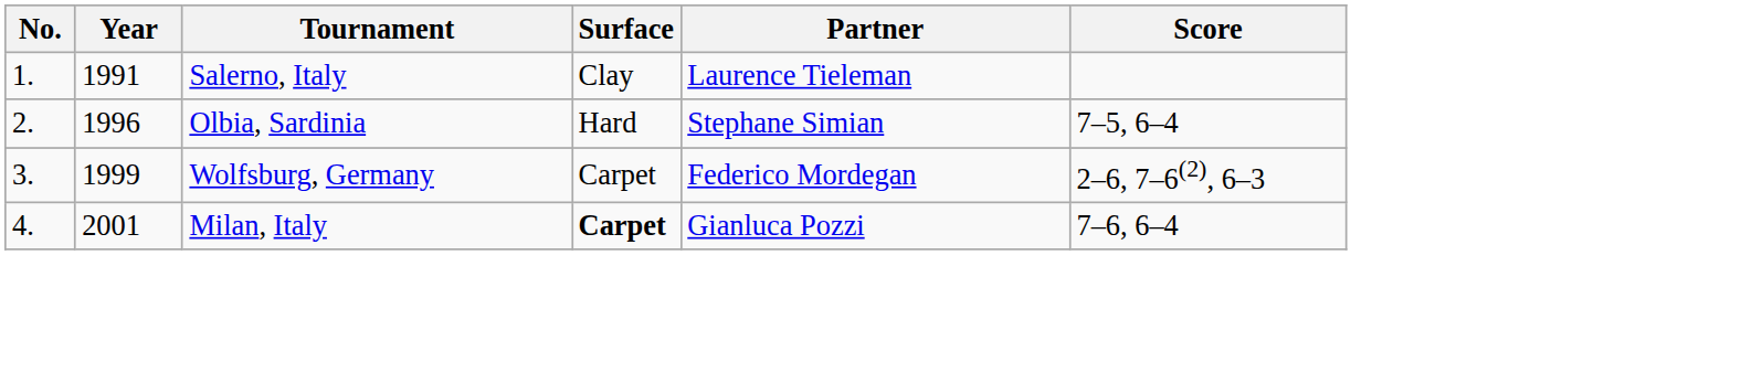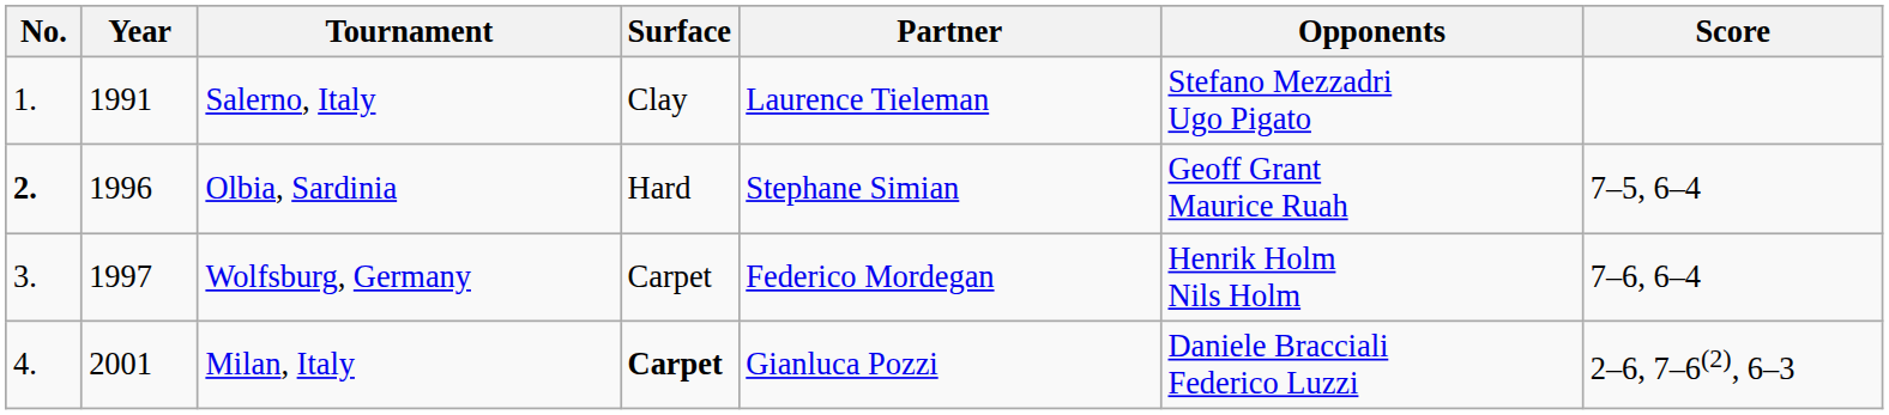+ column: Opponents | Stefano Mezzadri Ugo Pigato | Geoff Grant Maurice Ruah | Henrik Holm Nils Holm | Daniele Bracciali Federico Luzzi
Olbia, Sardinia | No.: normal -> bold
Wolfsburg, Germany | Year: 1999 -> 1997
Wolfsburg, Germany | Score: 2–6, 7–6(2), 6–3 -> 7–6, 6–4
Milan, Italy | Score: 7–6, 6–4 -> 2–6, 7–6(2), 6–3
